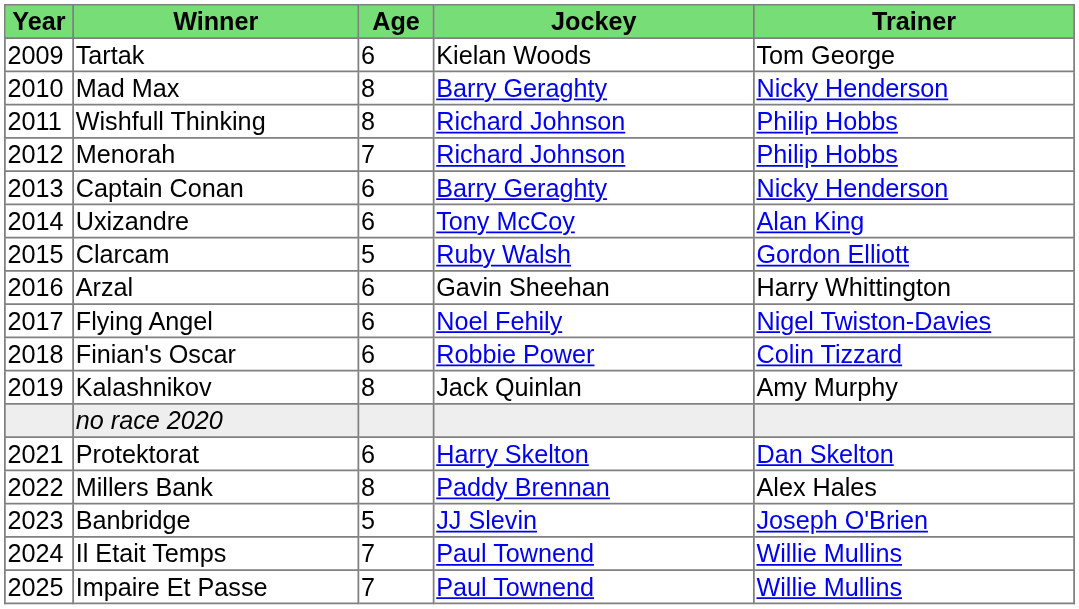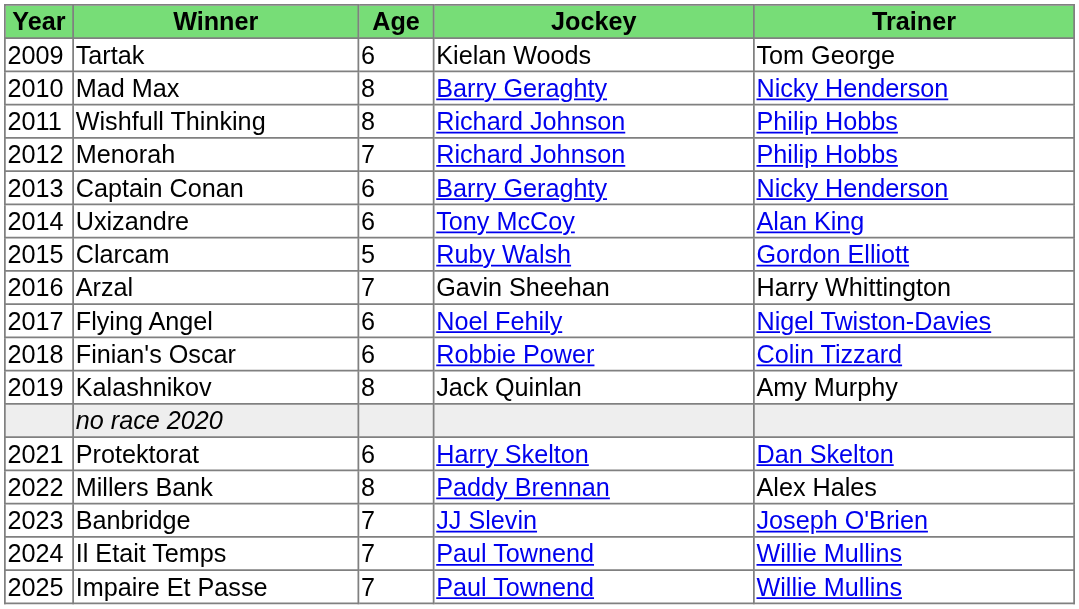Arzal | Age: 6 -> 7
Banbridge | Age: 5 -> 7
